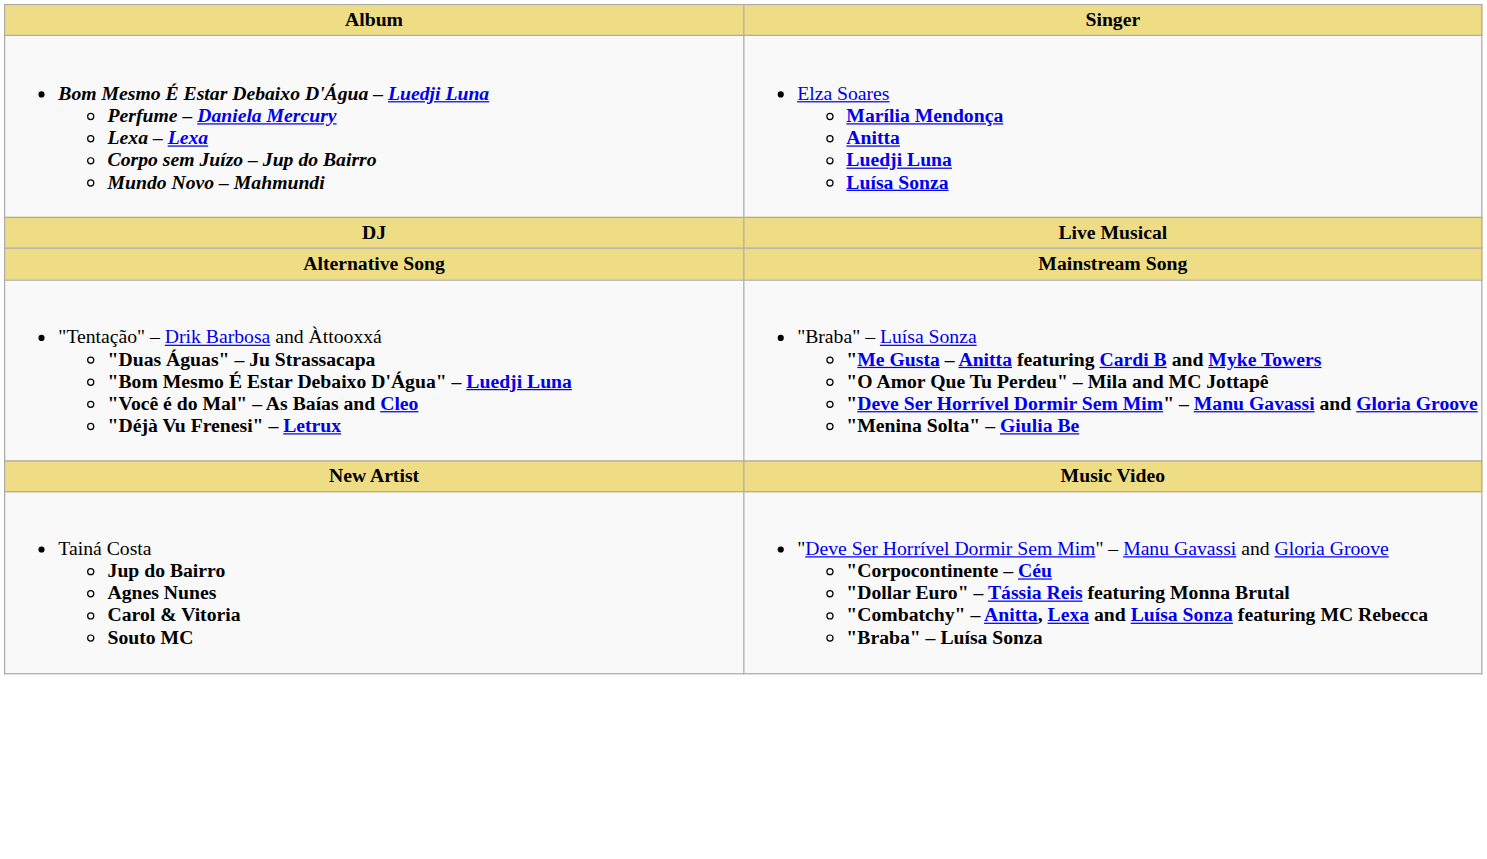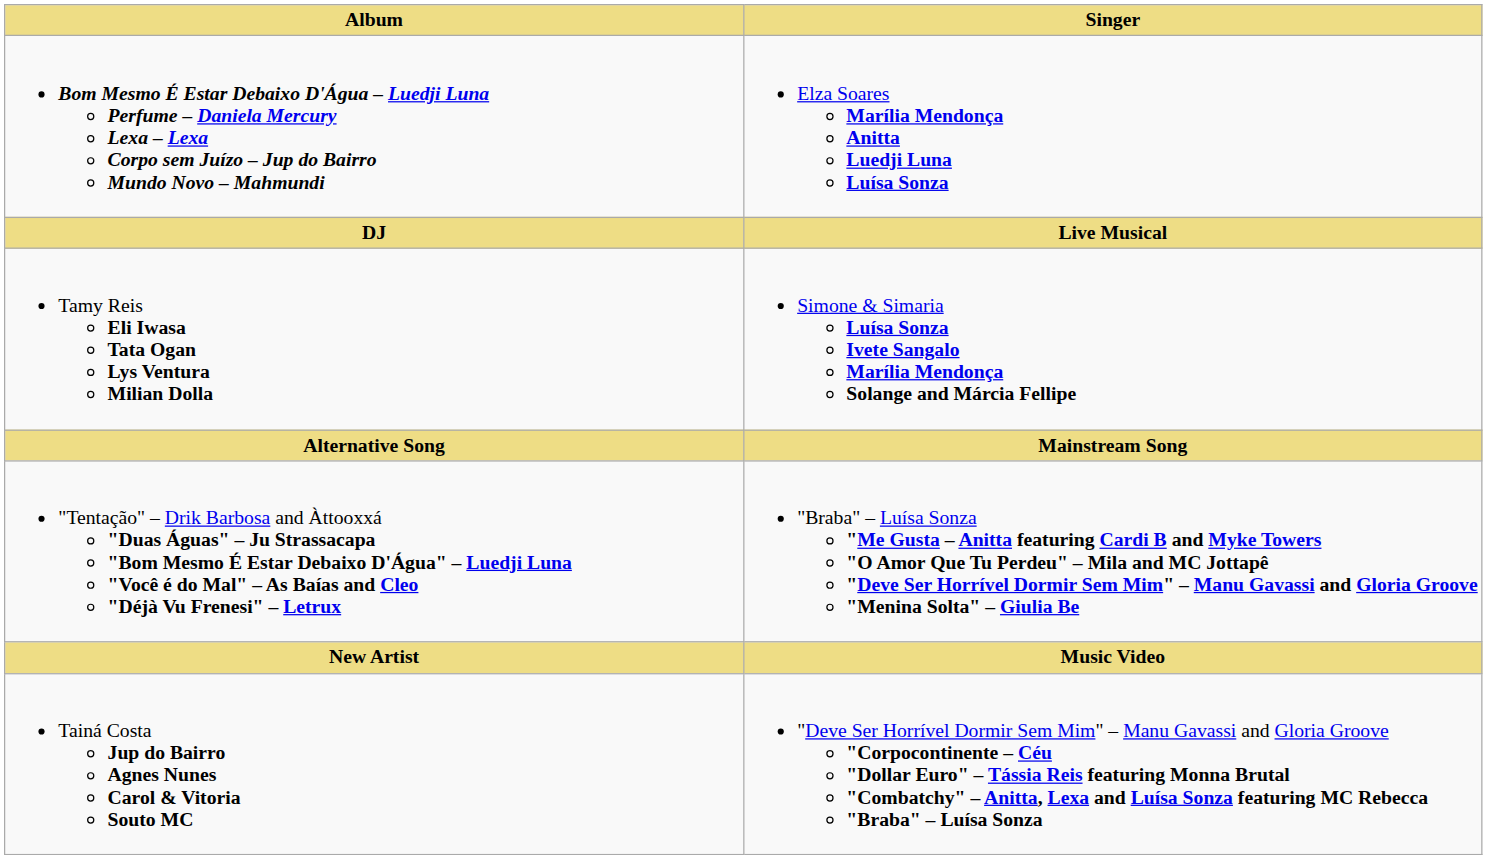+ row: Tamy Reis Eli Iwasa Tata Ogan Lys Ventura Milian Dolla | Simone & Simaria Luísa Sonza Ivete Sangalo Marília Mendonça Solange and Márcia Fellipe
